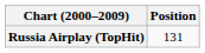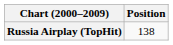Russia Airplay (TopHit) | Position: 131 -> 138
